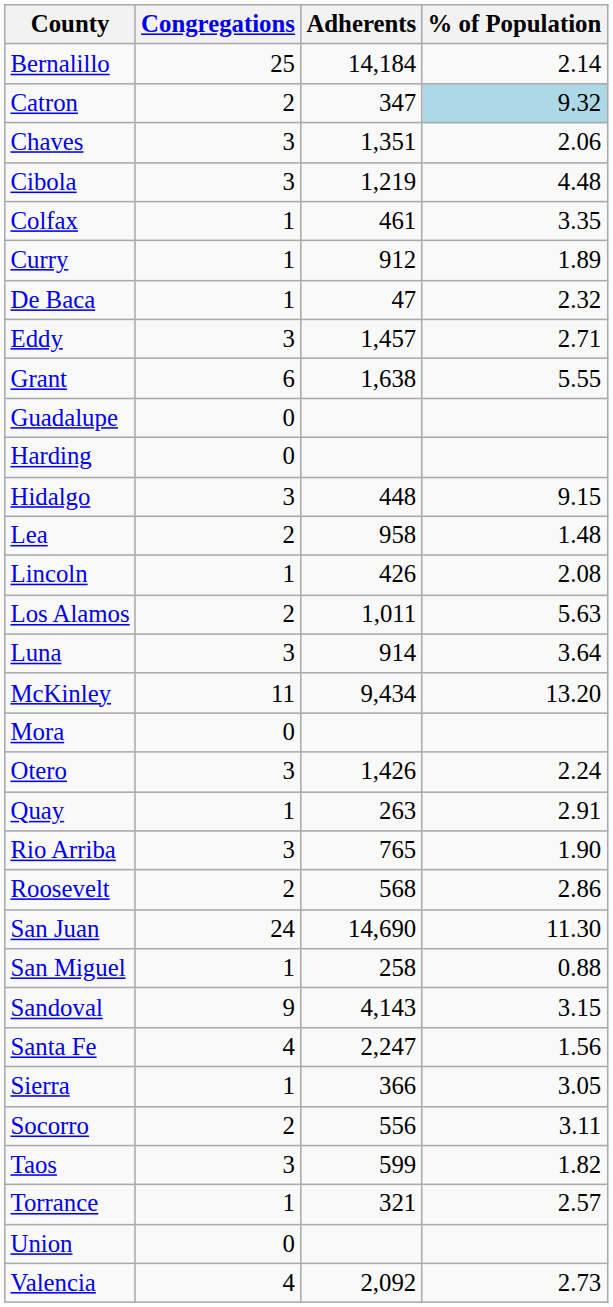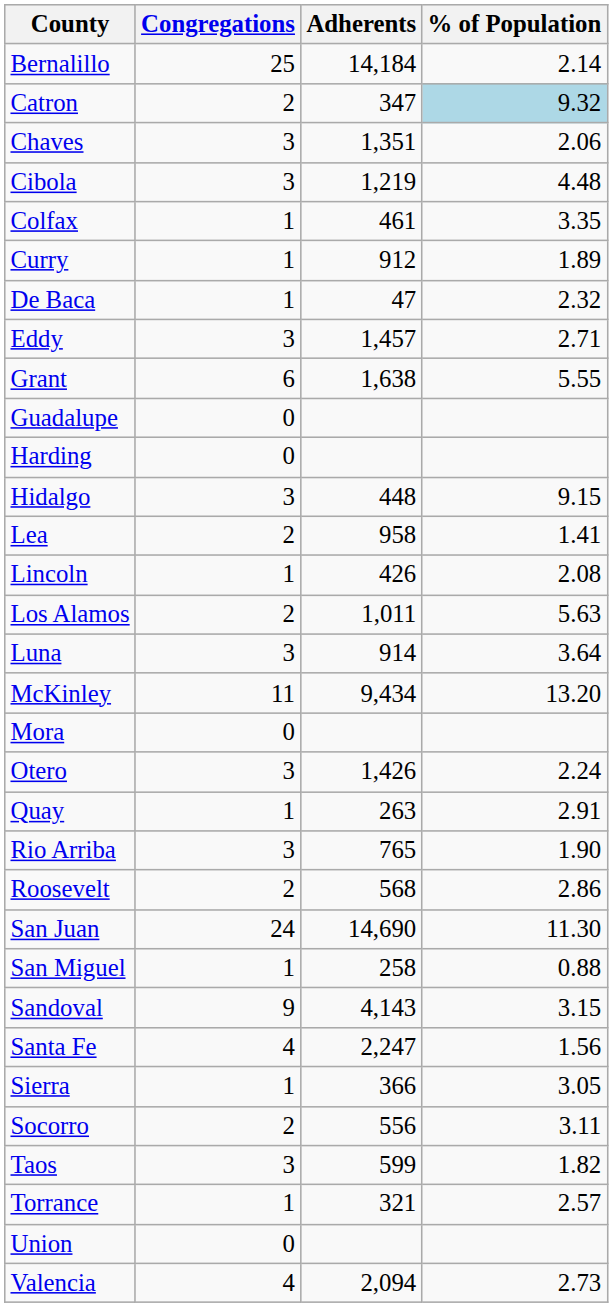Lea | % of Population: 1.48 -> 1.41
Valencia | Adherents: 2,092 -> 2,094
